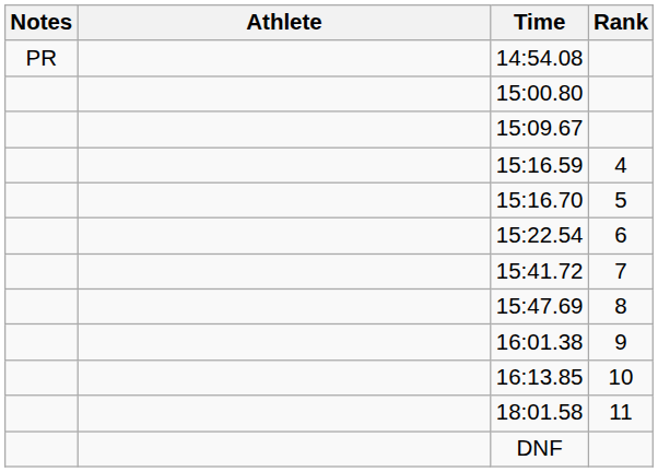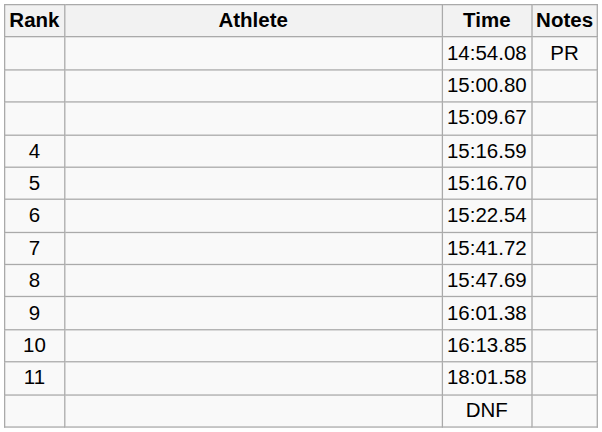columns swapped: Rank <-> Notes
